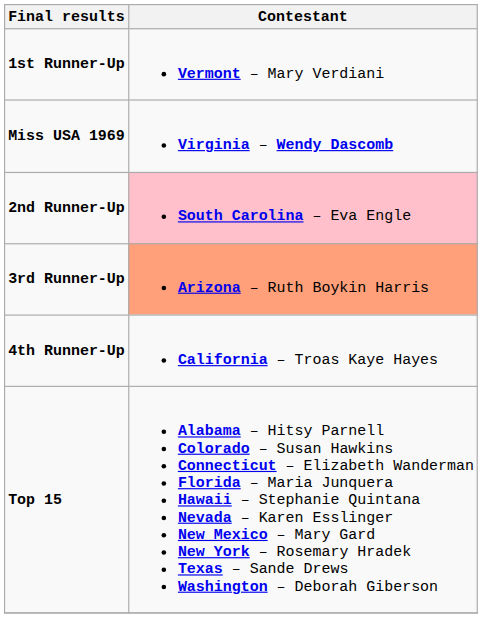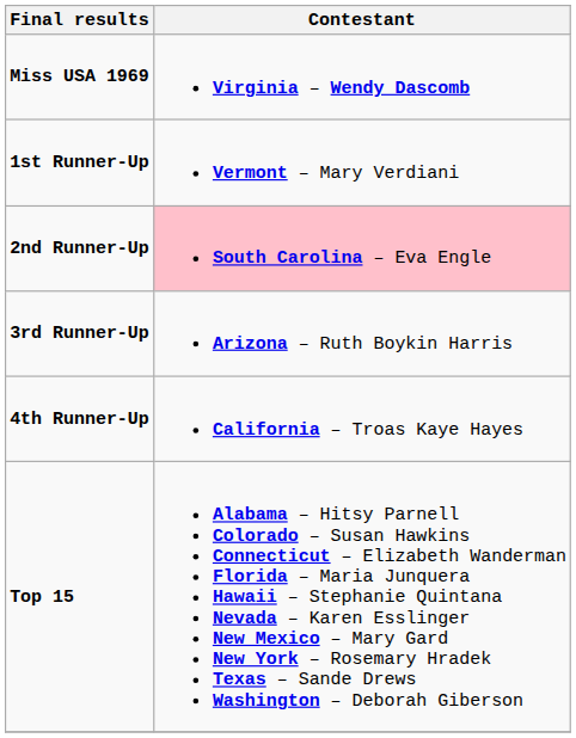rows swapped: Miss USA 1969 <-> 1st Runner-Up
3rd Runner-Up | Contestant: lightsalmon background -> no background
